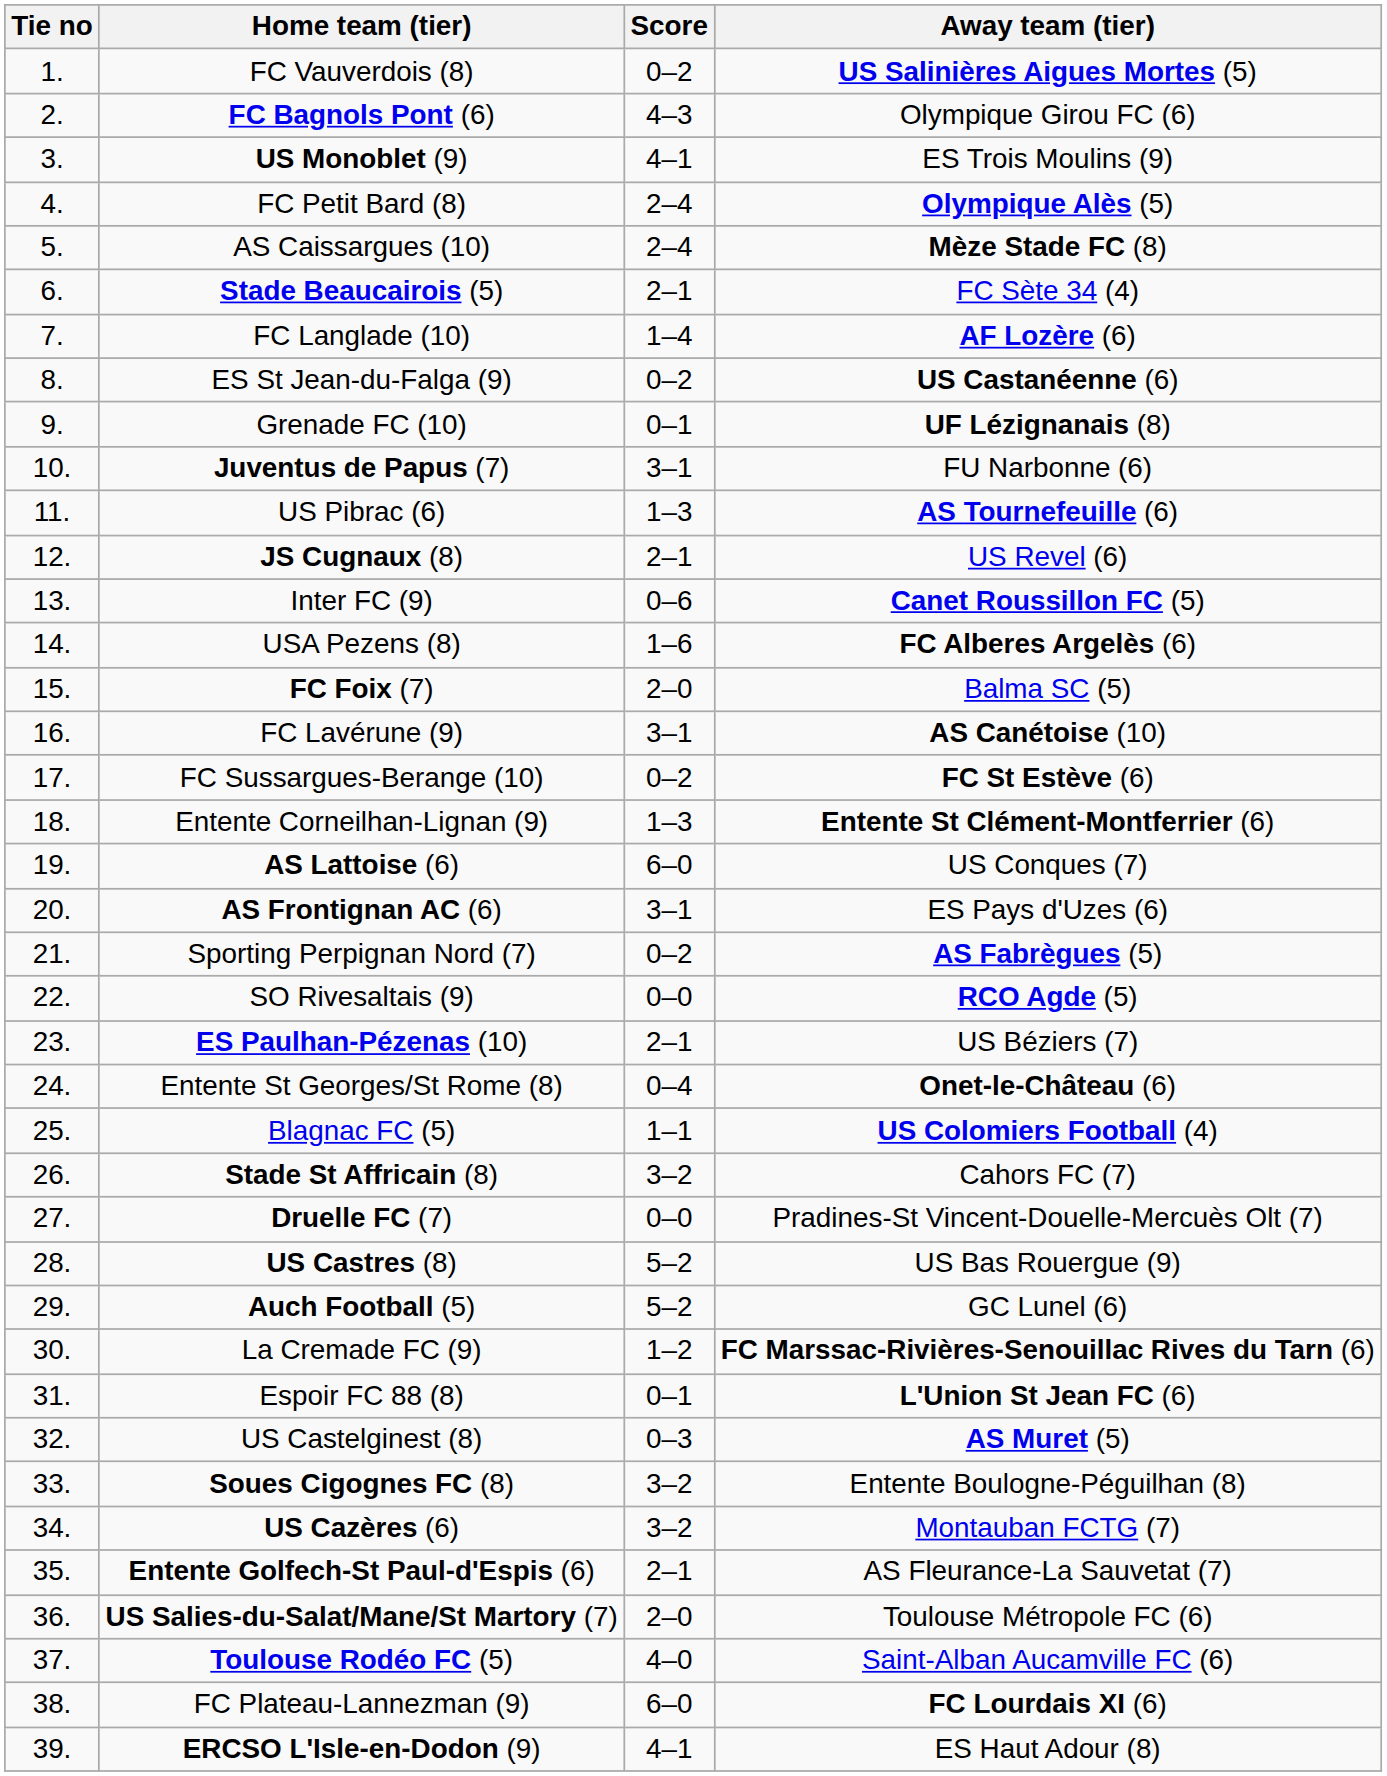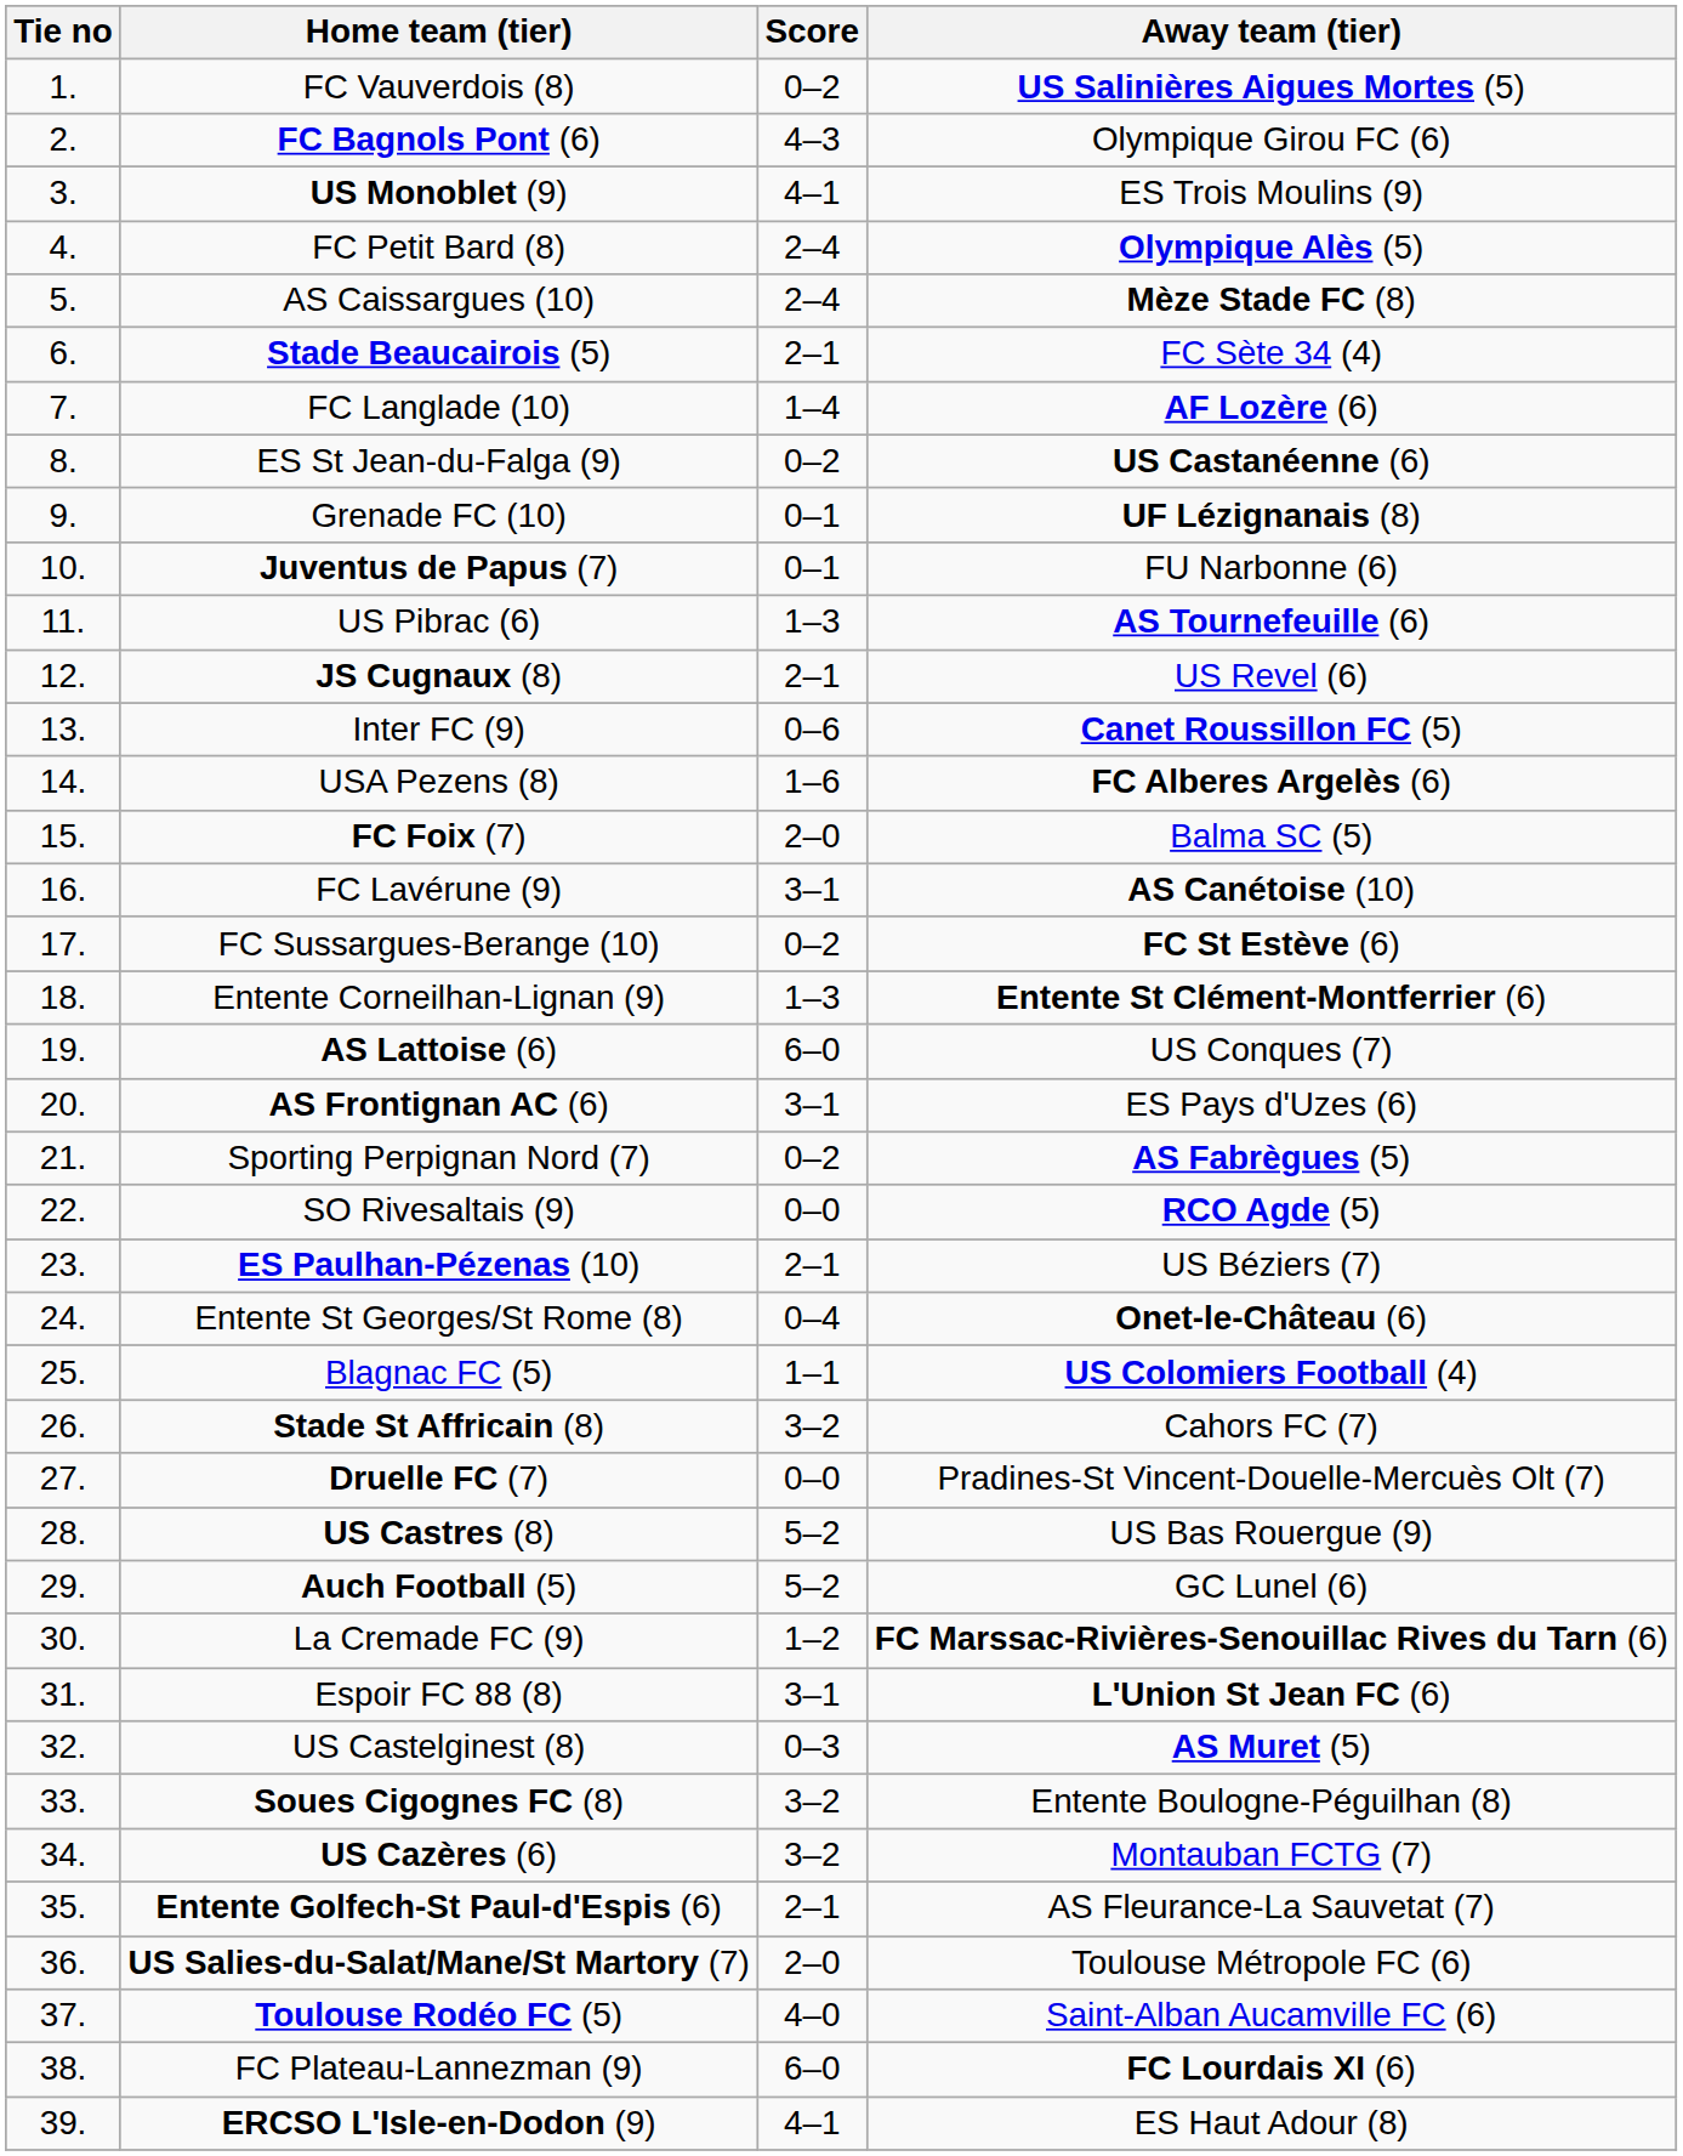Juventus de Papus (7) | Score: 3–1 -> 0–1
Espoir FC 88 (8) | Score: 0–1 -> 3–1
